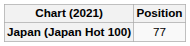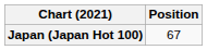Japan (Japan Hot 100) | Position: 77 -> 67
